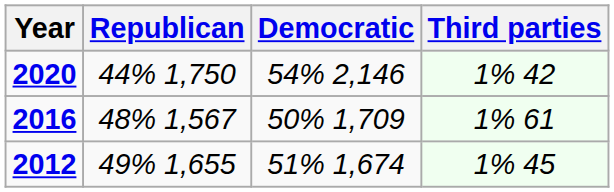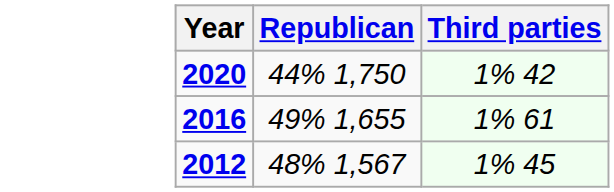- column: Democratic | 54% 2,146 | 50% 1,709 | 51% 1,674
2016 | Republican: 48% 1,567 -> 49% 1,655
2012 | Republican: 49% 1,655 -> 48% 1,567
